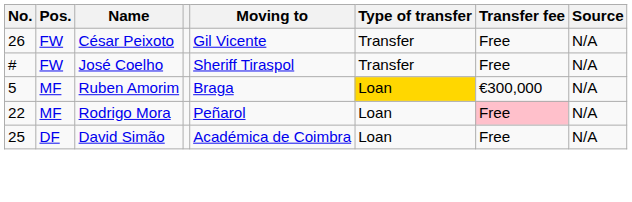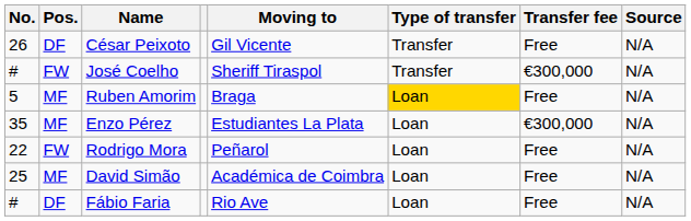César Peixoto | Pos.: FW -> DF
José Coelho | Transfer fee: Free -> €300,000
Ruben Amorim | Transfer fee: €300,000 -> Free
+ row: 35 | MF | Enzo Pérez | Estudiantes La Plata | Loan | €300,000 | N/A
Rodrigo Mora | Pos.: MF -> FW
Rodrigo Mora | Transfer fee: pink background -> no background
David Simão | Pos.: DF -> MF
+ row: # | DF | Fábio Faria | Rio Ave | Loan | Free | N/A
